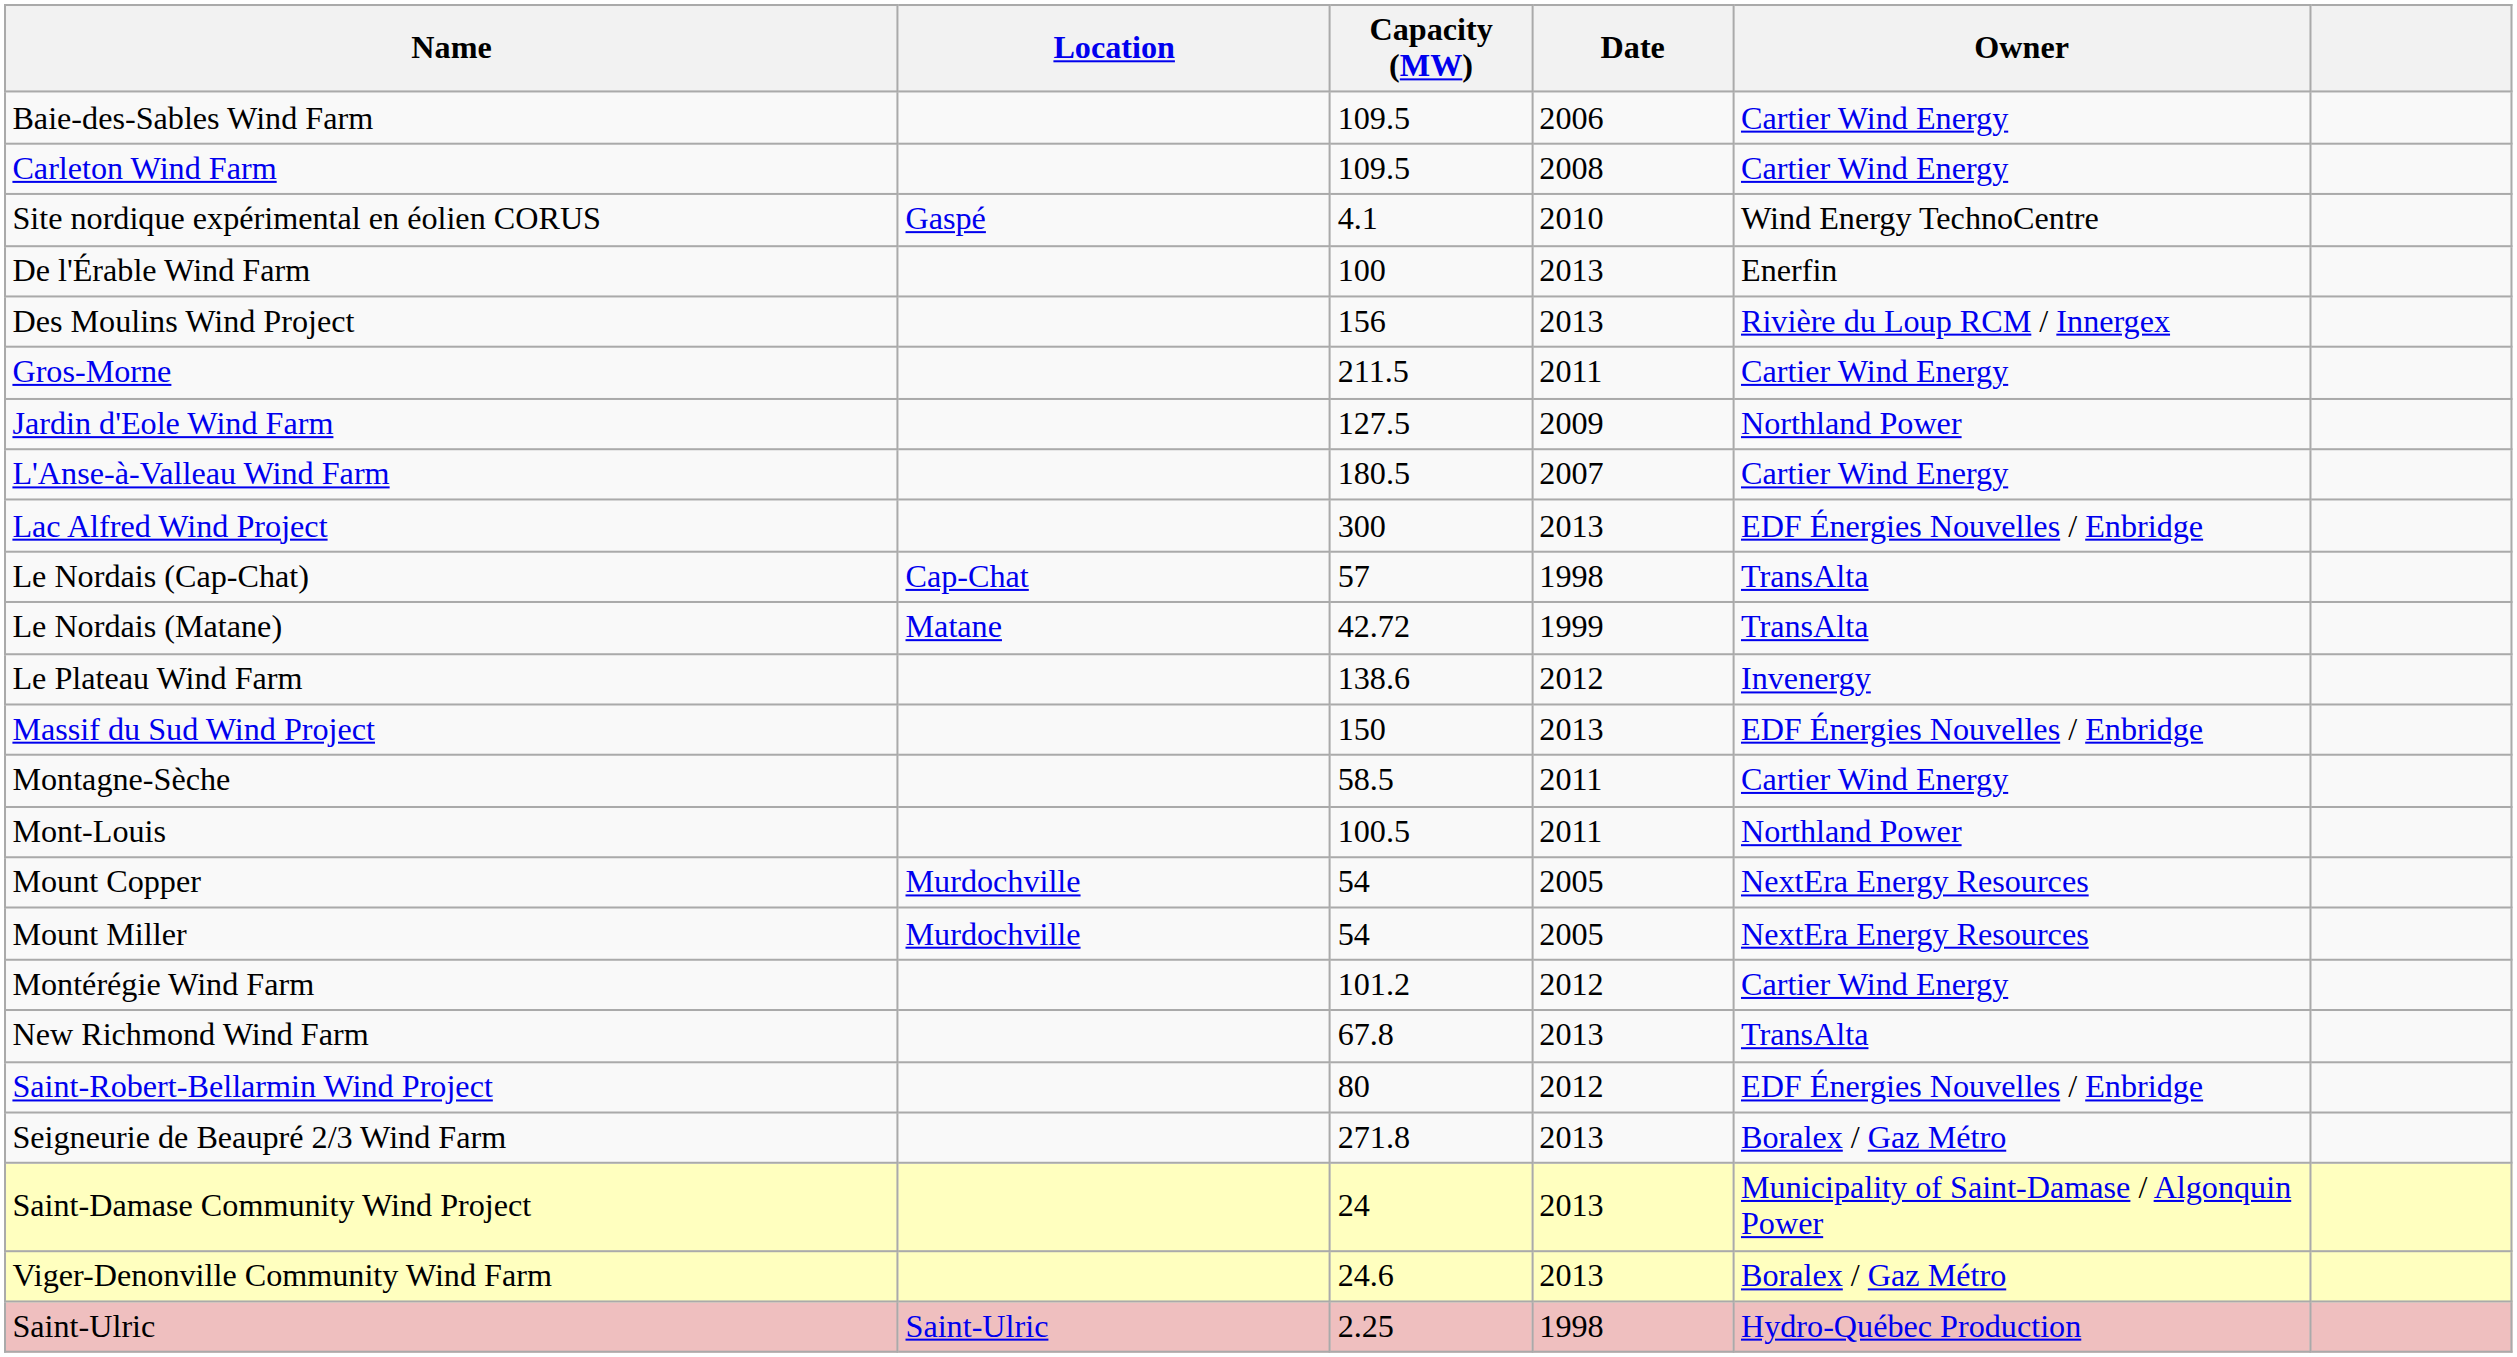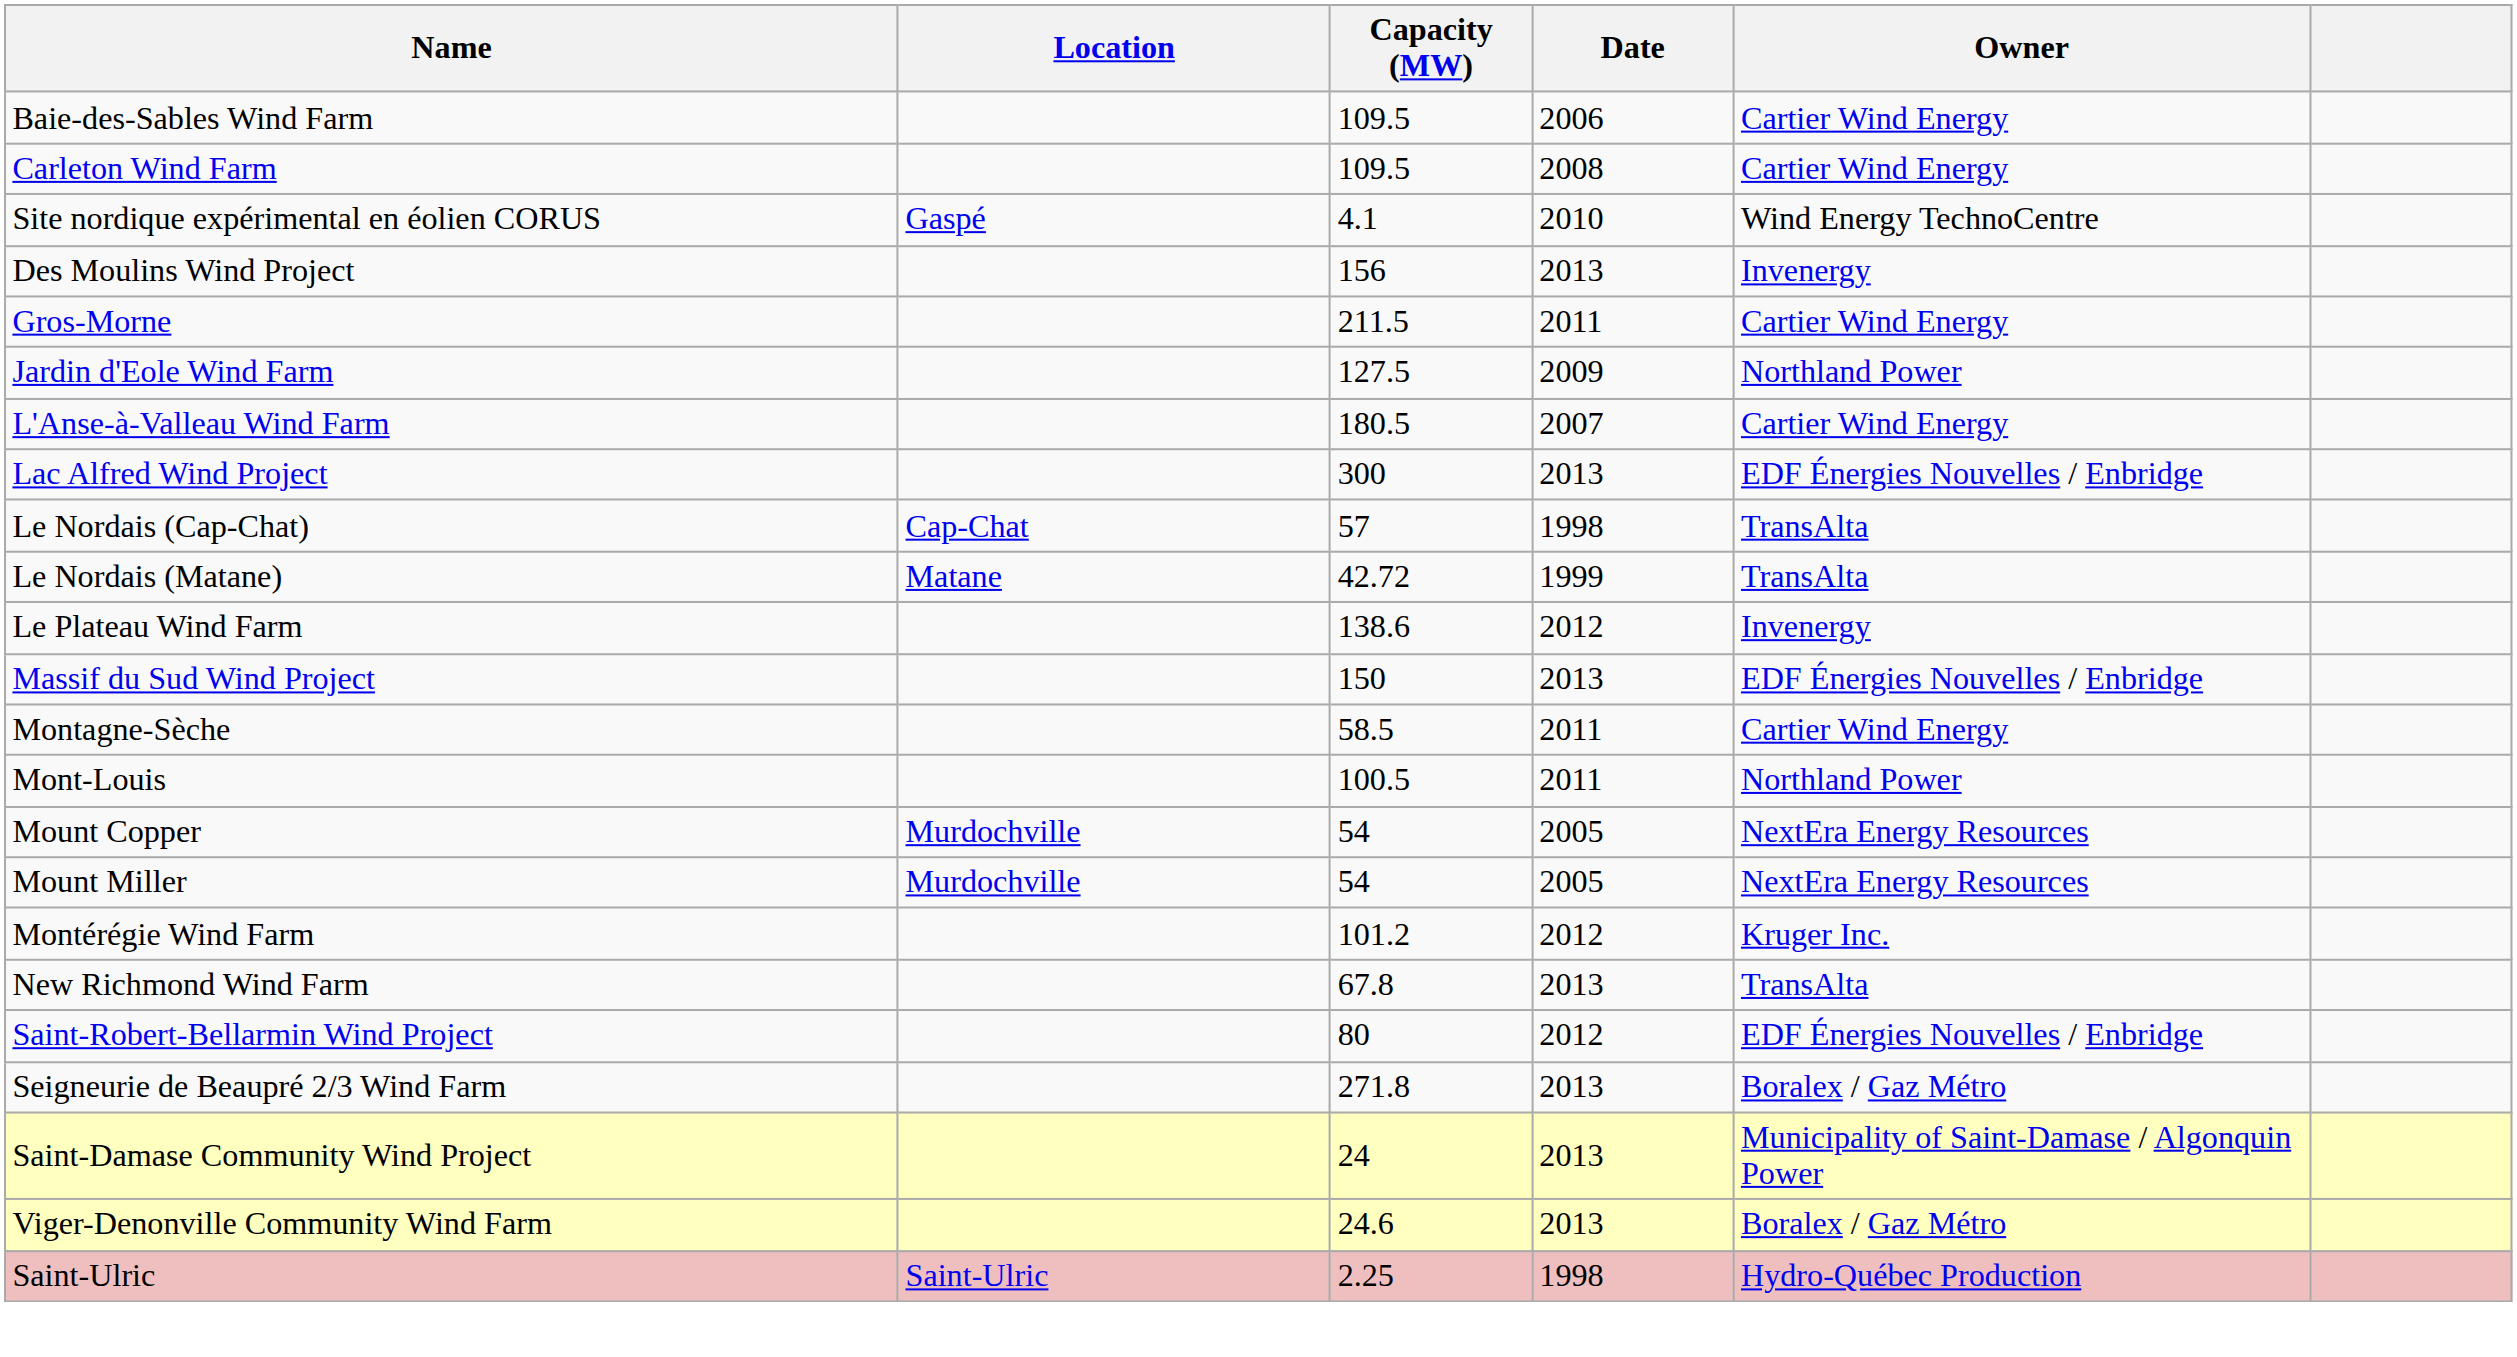- row: De l'Érable Wind Farm | 100 | 2013 | Enerfin
Des Moulins Wind Project | Owner: Rivière du Loup RCM / Innergex -> Invenergy
Montérégie Wind Farm | Owner: Cartier Wind Energy -> Kruger Inc.
